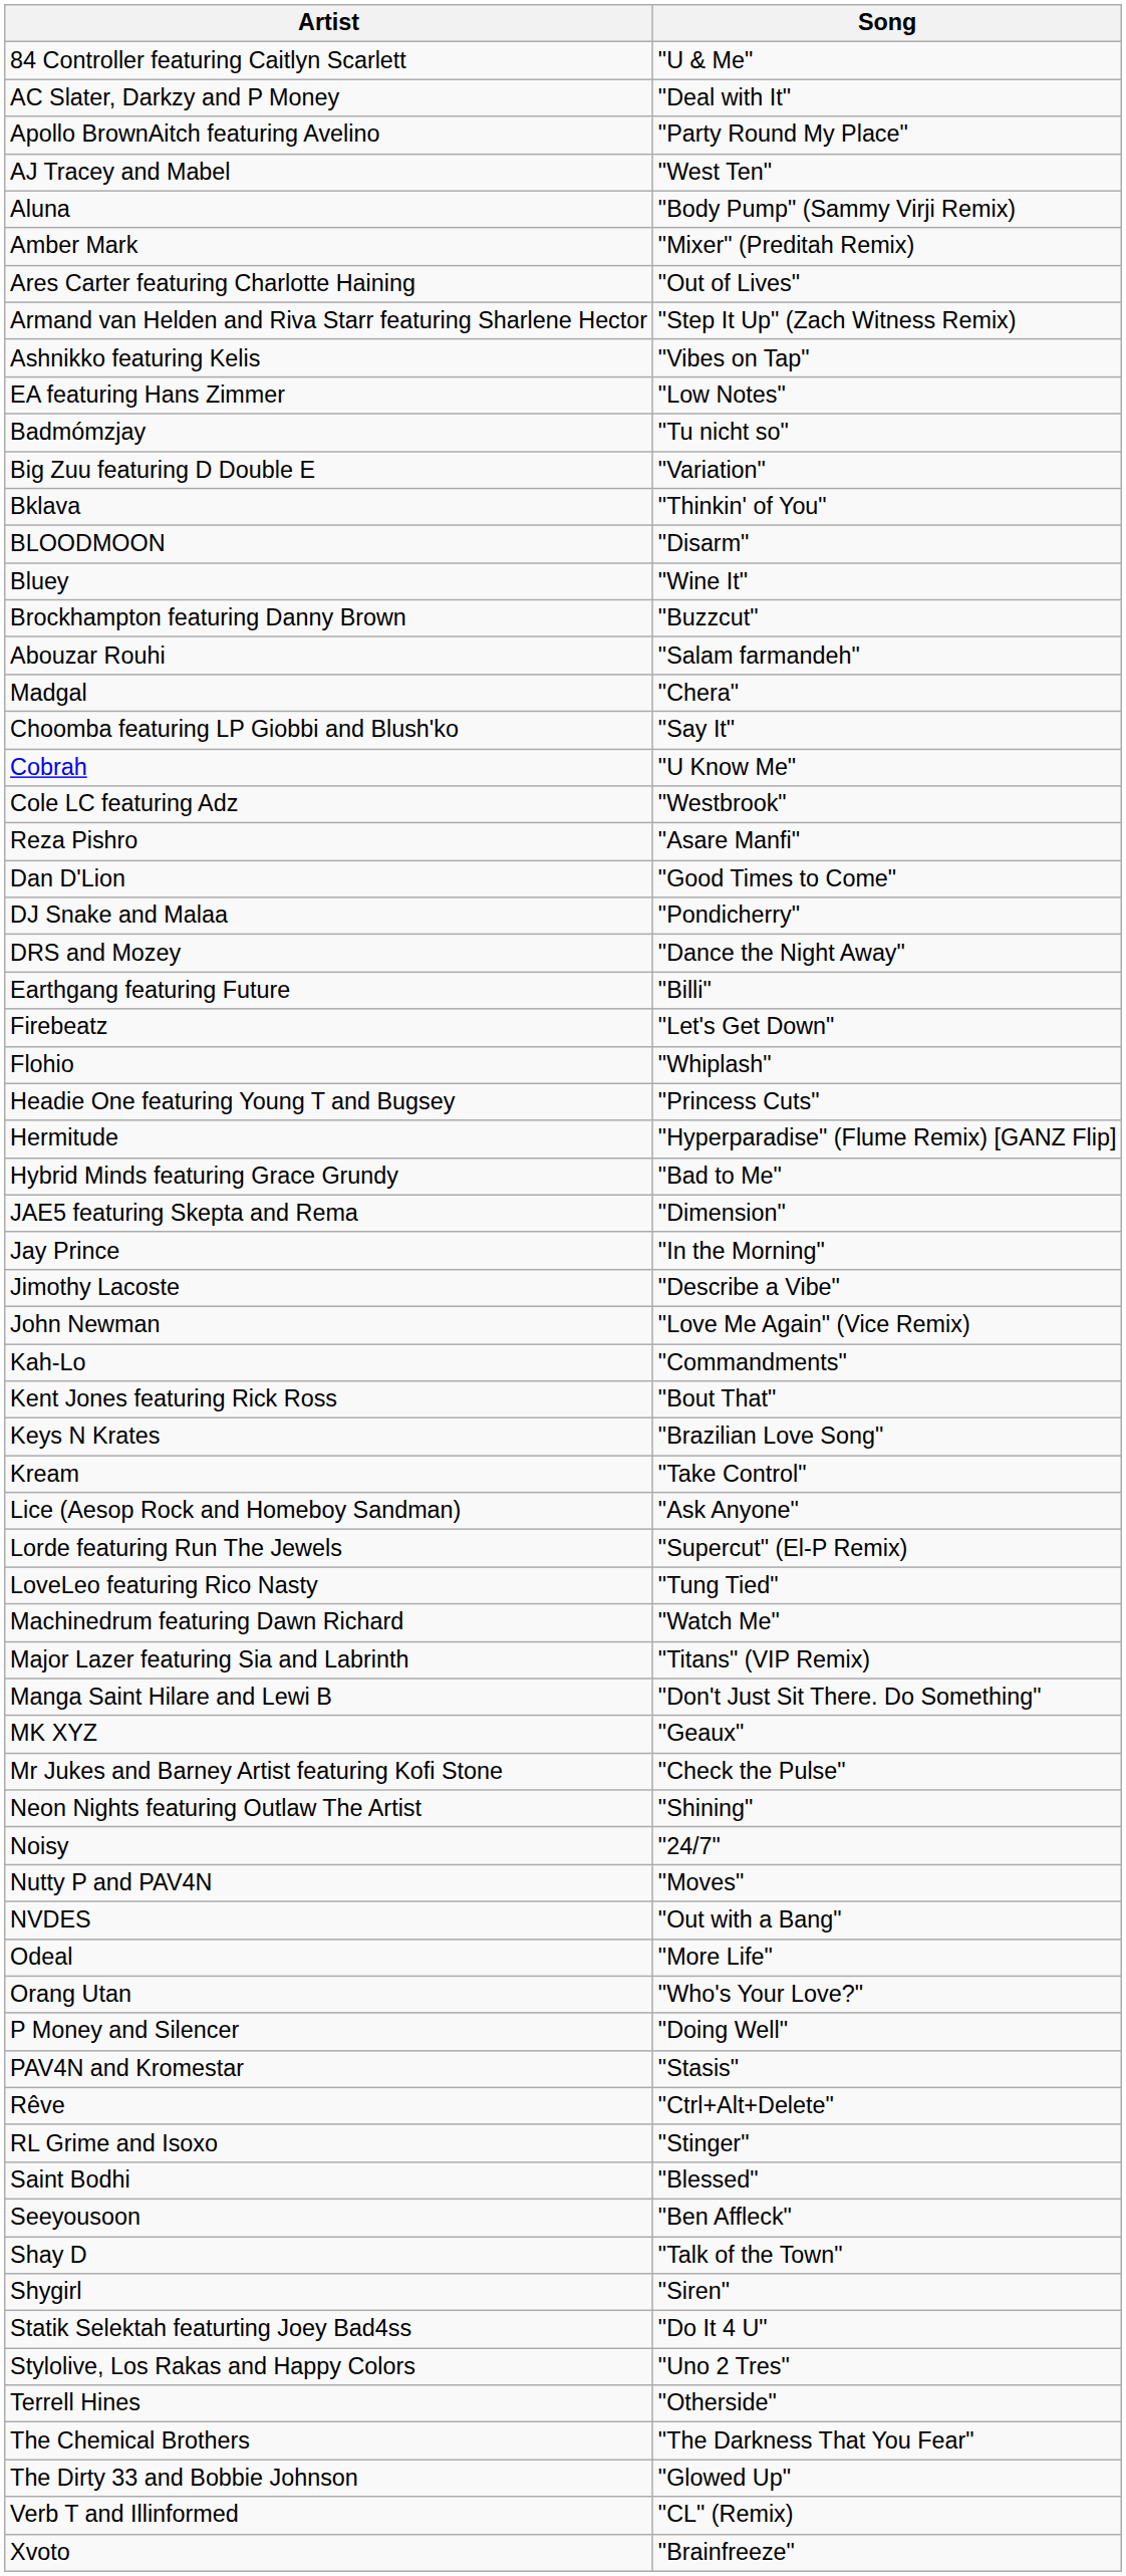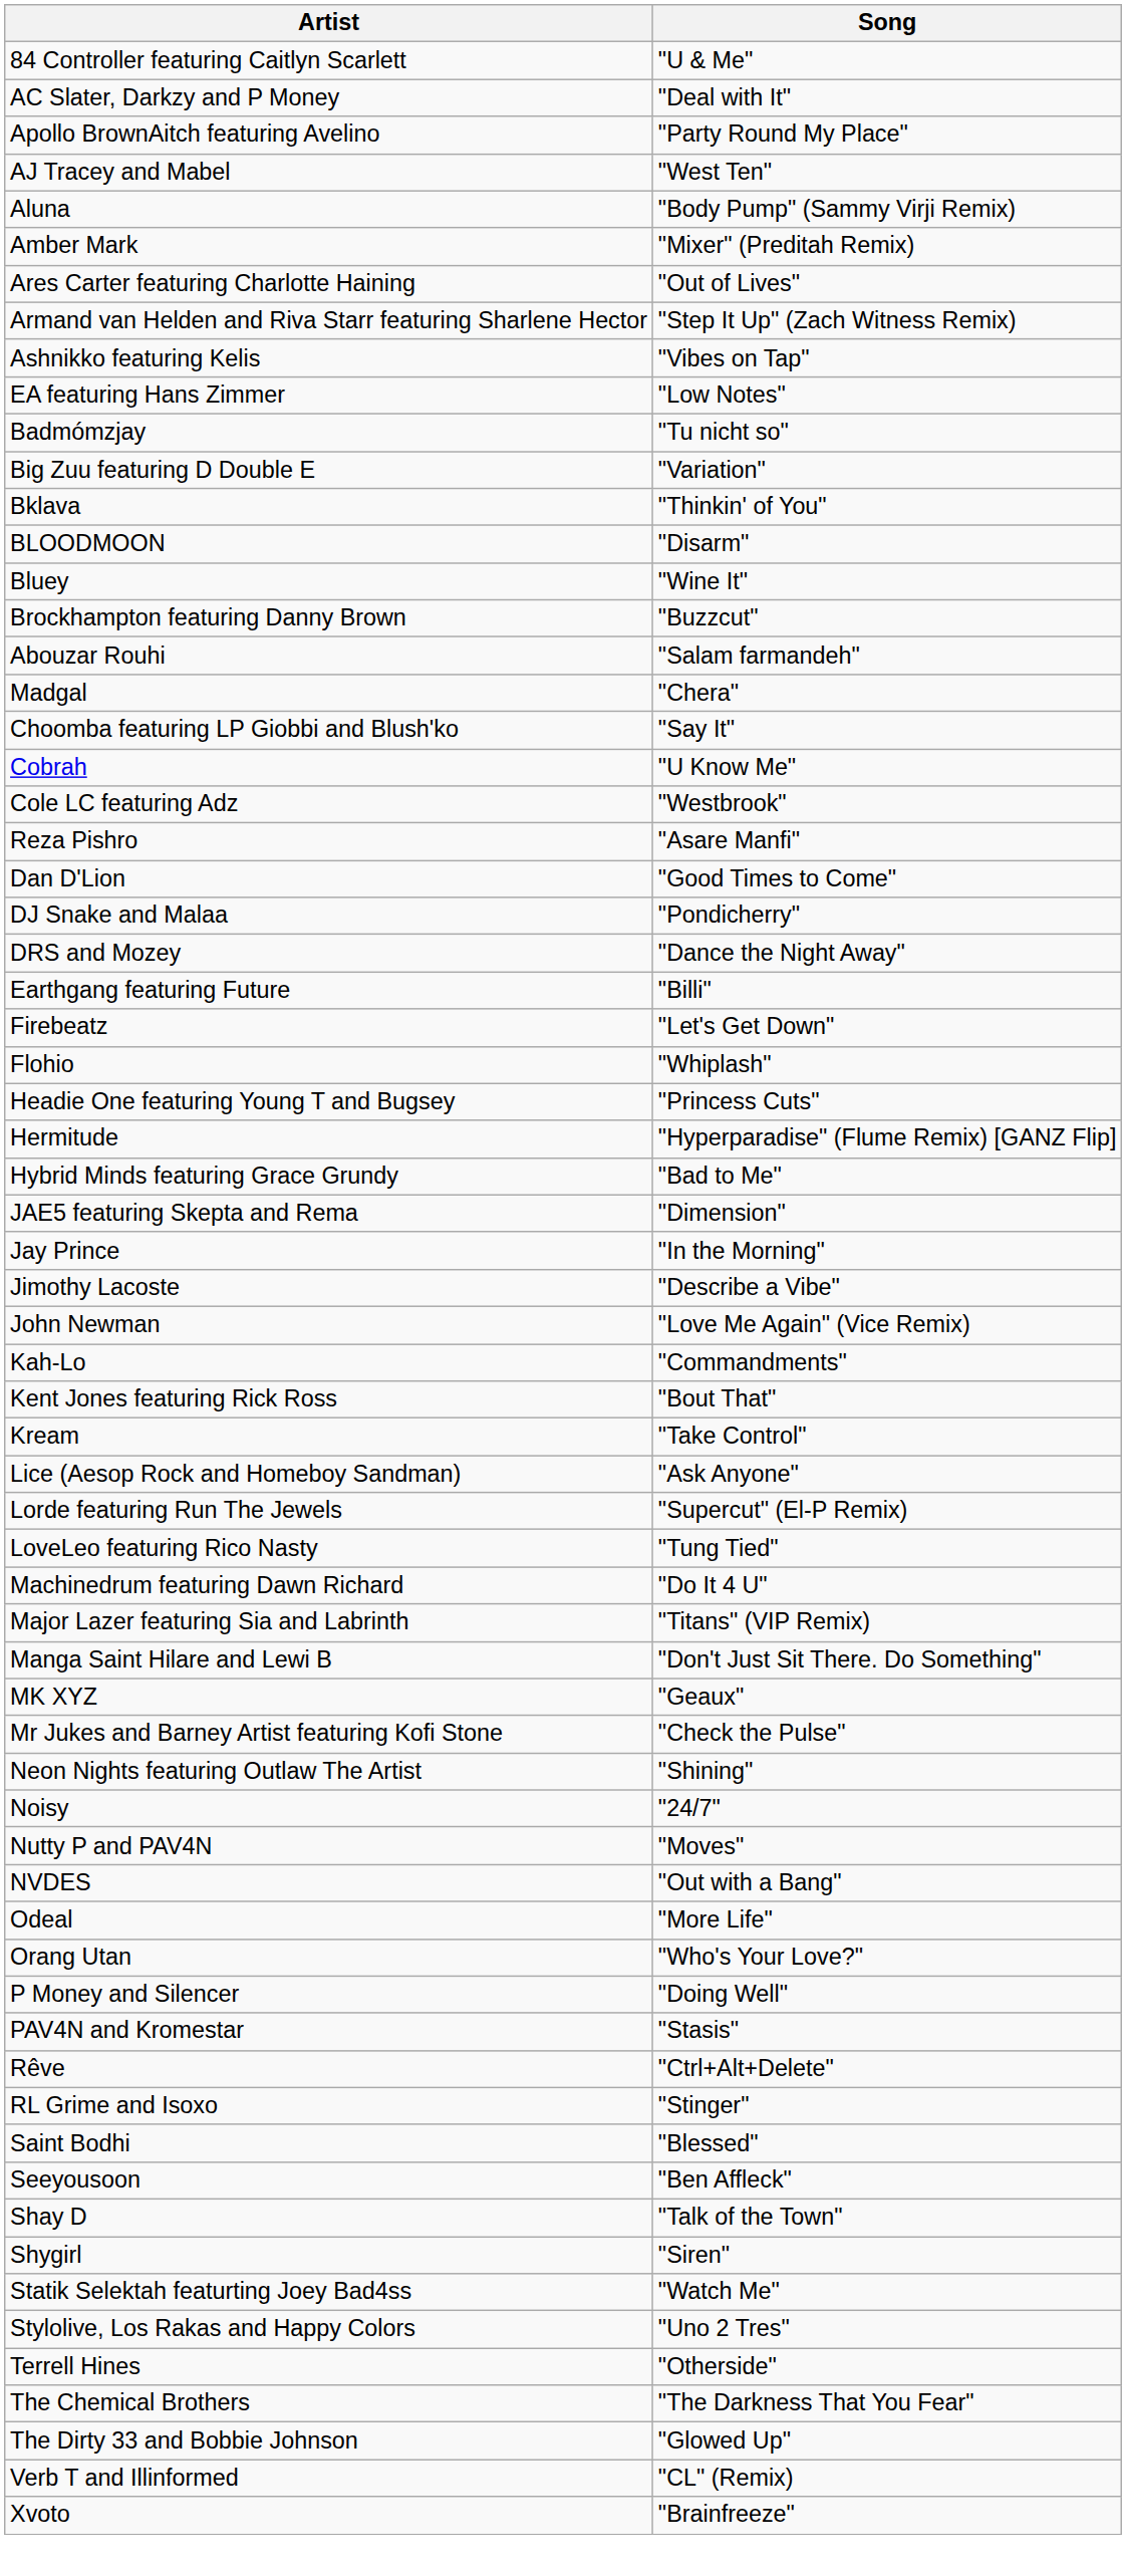- row: Keys N Krates | "Brazilian Love Song"
Machinedrum featuring Dawn Richard | Song: "Watch Me" -> "Do It 4 U"
Statik Selektah featurting Joey Bad4ss | Song: "Do It 4 U" -> "Watch Me"
